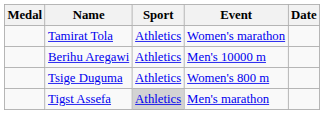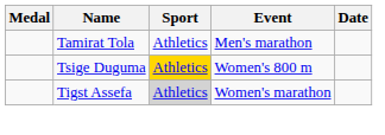Tamirat Tola | Event: Women's marathon -> Men's marathon
- row: Berihu Aregawi | Athletics | Men's 10000 m
Tsige Duguma | Sport: no background -> gold background
Tigst Assefa | Event: Men's marathon -> Women's marathon
